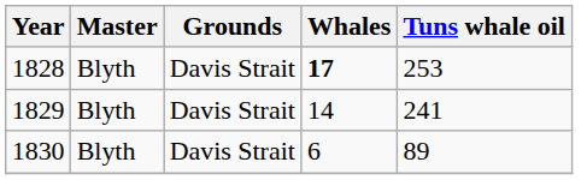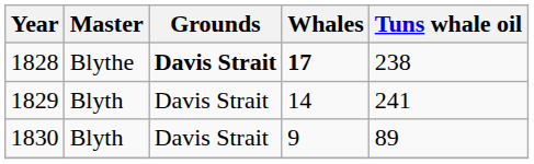1828 | Master: Blyth -> Blythe
1828 | Grounds: normal -> bold
1828 | Tuns whale oil: 253 -> 238
1830 | Whales: 6 -> 9
